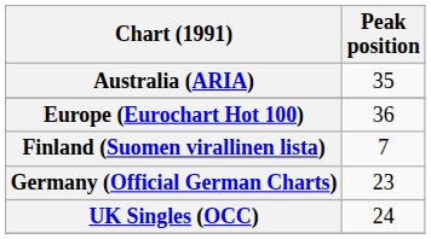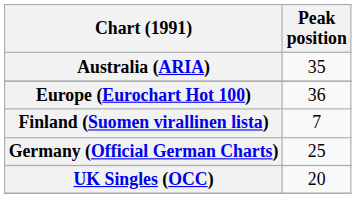Germany (Official German Charts) | Peak position: 23 -> 25
UK Singles (OCC) | Peak position: 24 -> 20
